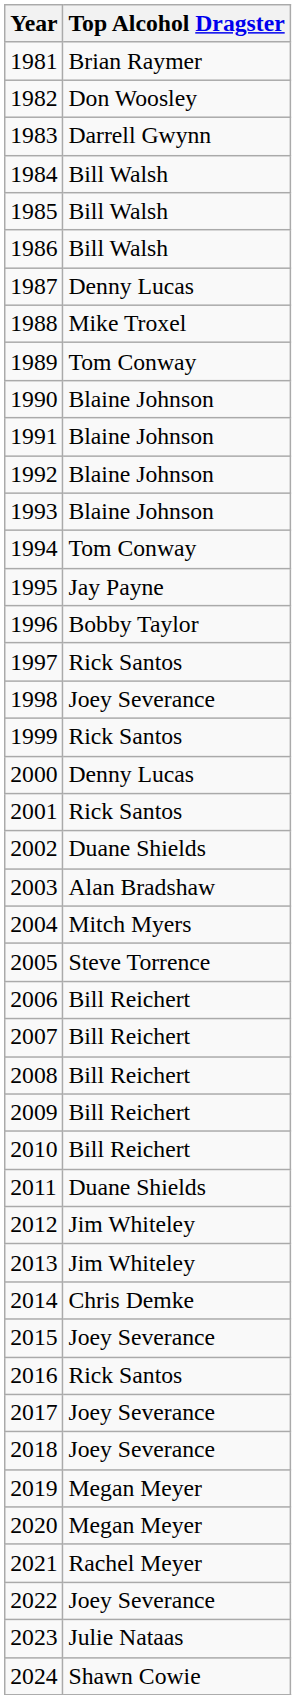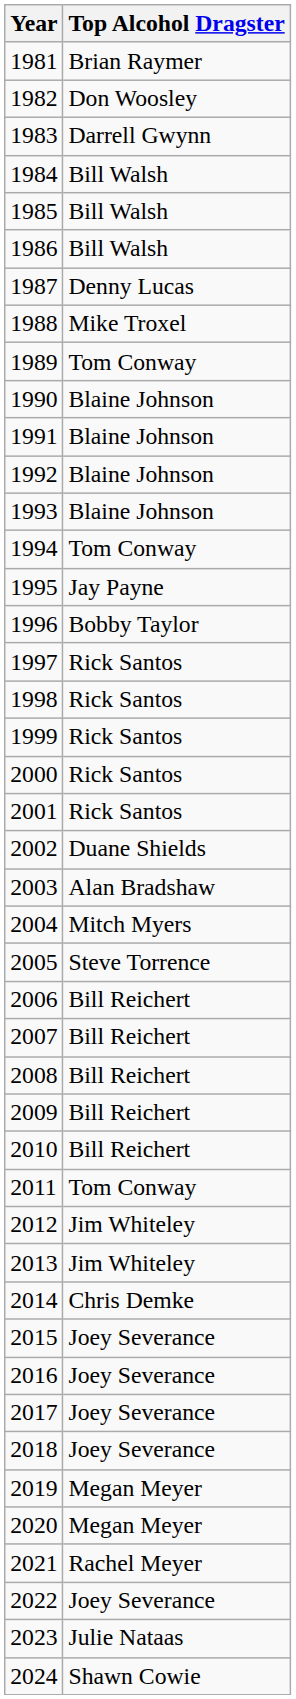1998 | Top Alcohol Dragster: Joey Severance -> Rick Santos
2000 | Top Alcohol Dragster: Denny Lucas -> Rick Santos
2011 | Top Alcohol Dragster: Duane Shields -> Tom Conway
2016 | Top Alcohol Dragster: Rick Santos -> Joey Severance
